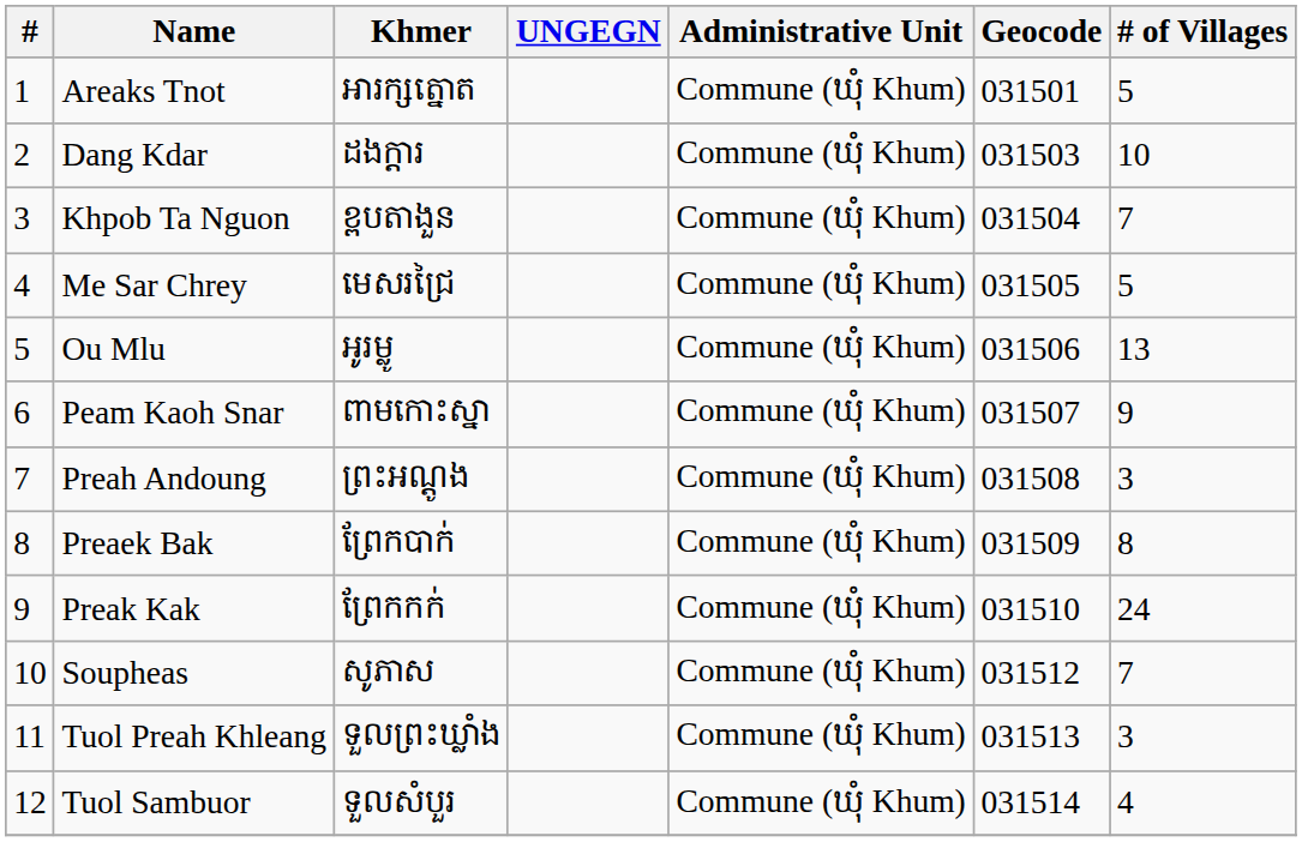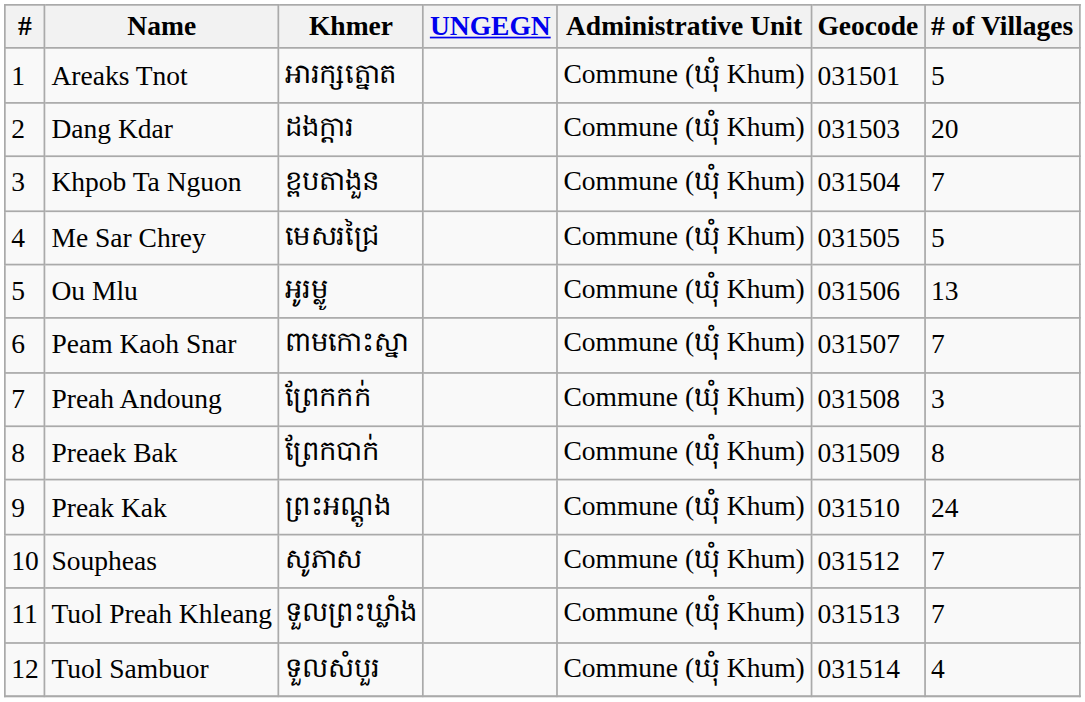Dang Kdar | # of Villages: 10 -> 20
Peam Kaoh Snar | # of Villages: 9 -> 7
Preah Andoung | Khmer: ព្រះអណ្ដូង -> ព្រែកកក់
Preak Kak | Khmer: ព្រែកកក់ -> ព្រះអណ្ដូង
Tuol Preah Khleang | # of Villages: 3 -> 7
